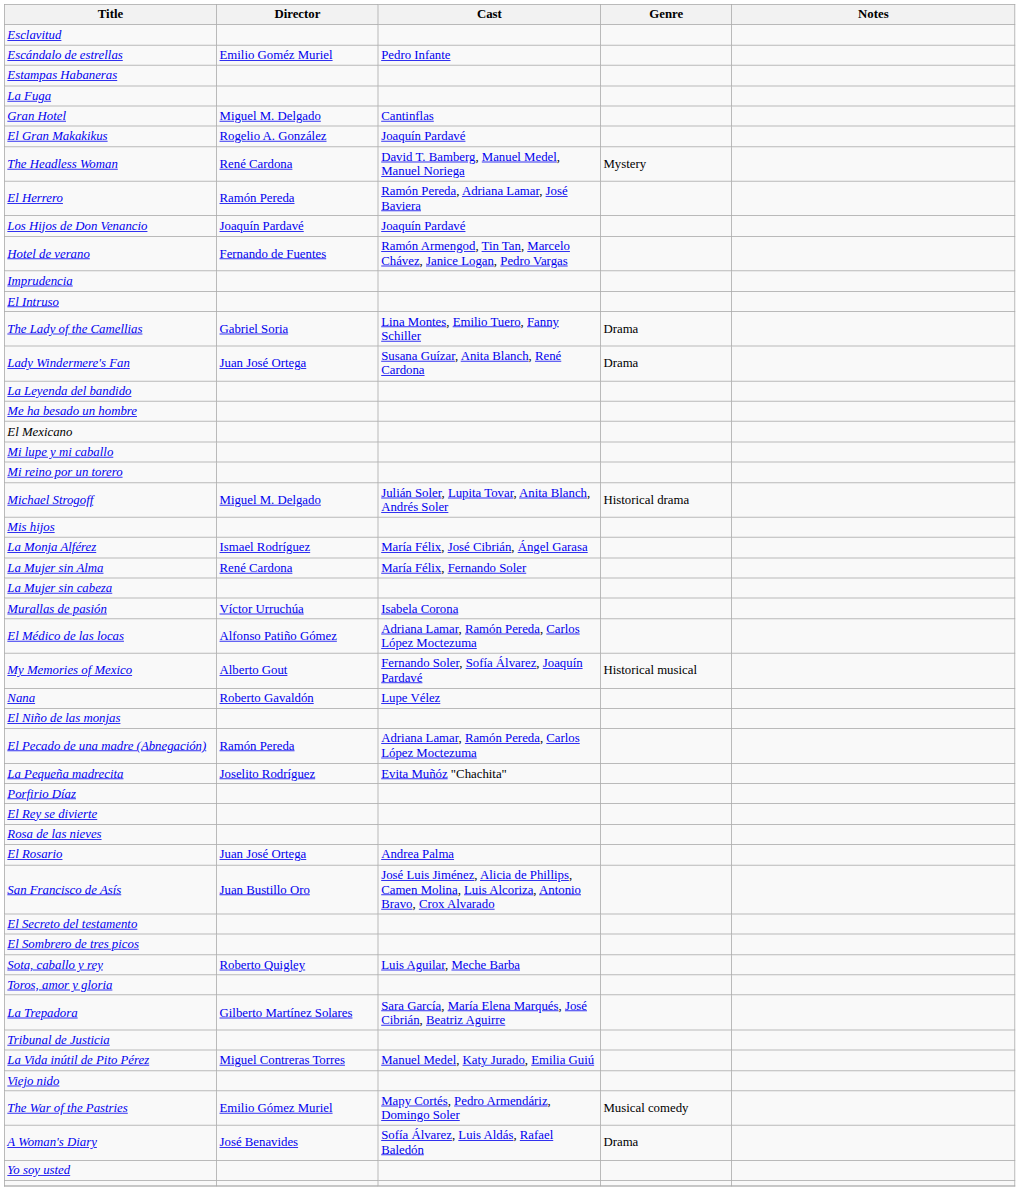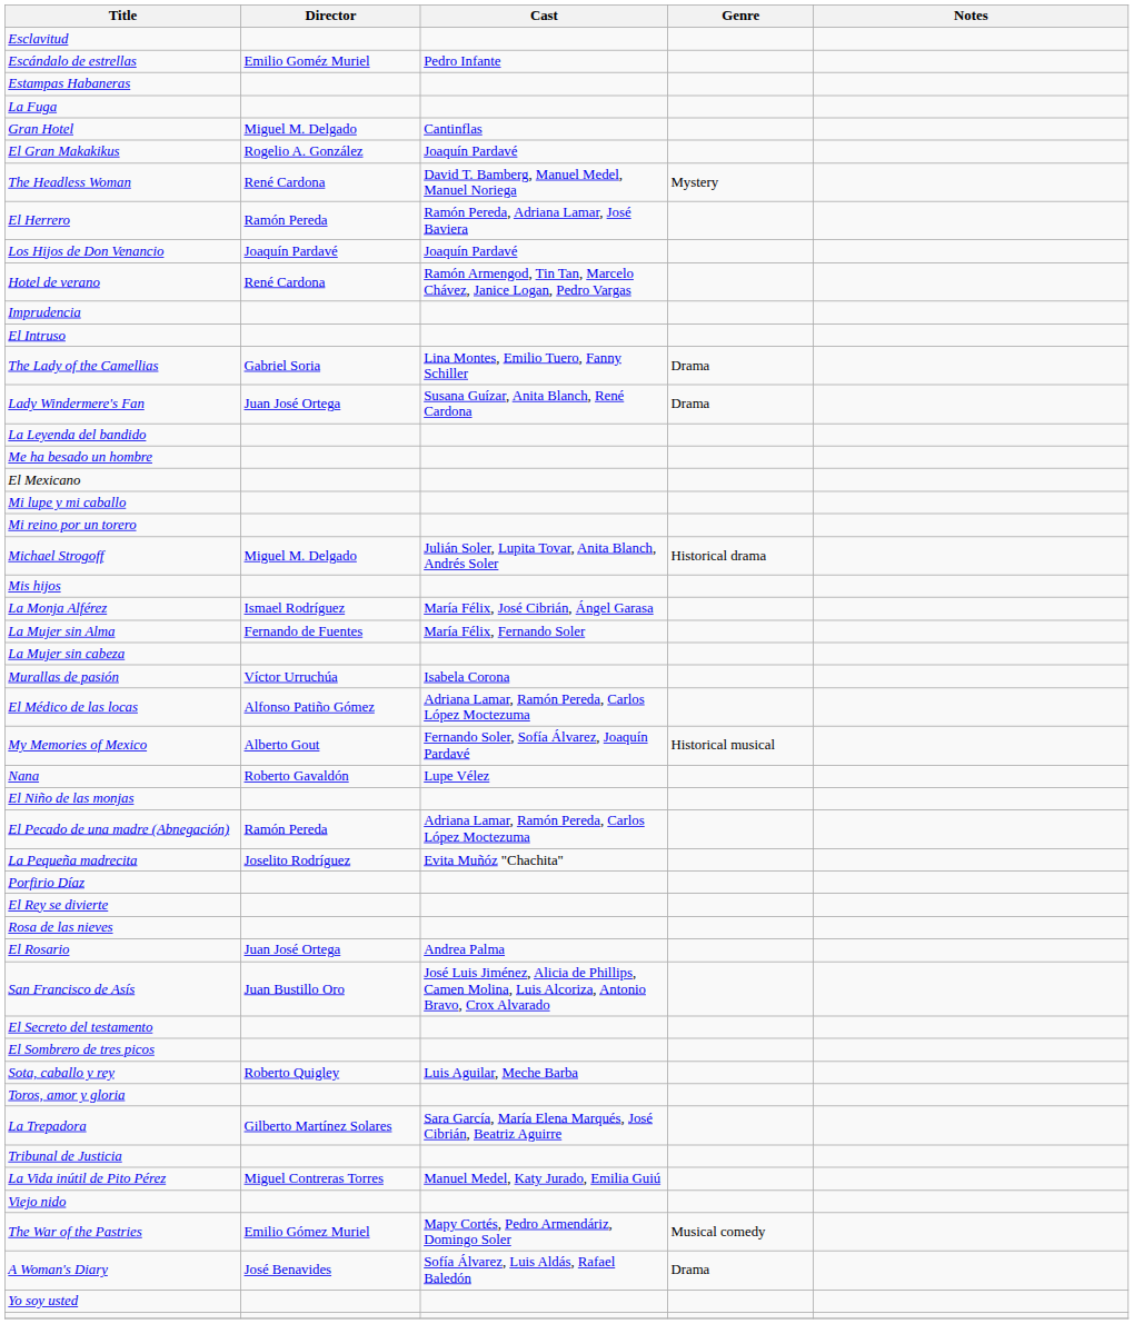Hotel de verano | Director: Fernando de Fuentes -> René Cardona
La Mujer sin Alma | Director: René Cardona -> Fernando de Fuentes
